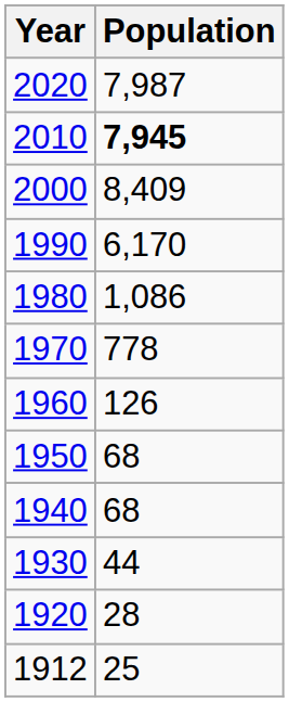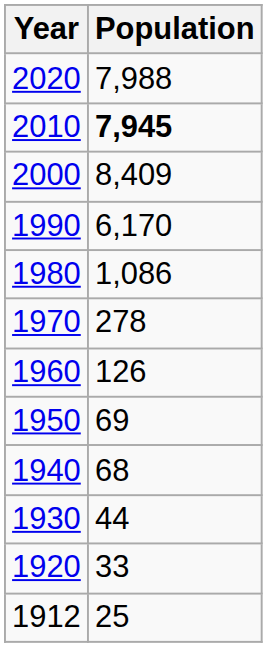2020 | Population: 7,987 -> 7,988
1970 | Population: 778 -> 278
1950 | Population: 68 -> 69
1920 | Population: 28 -> 33
